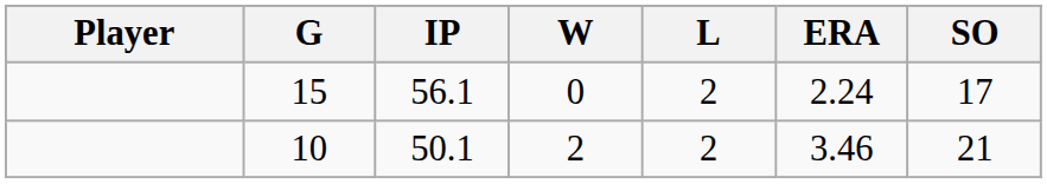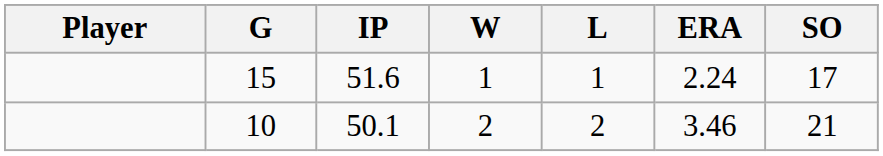15 | IP: 56.1 -> 51.6
15 | W: 0 -> 1
15 | L: 2 -> 1
